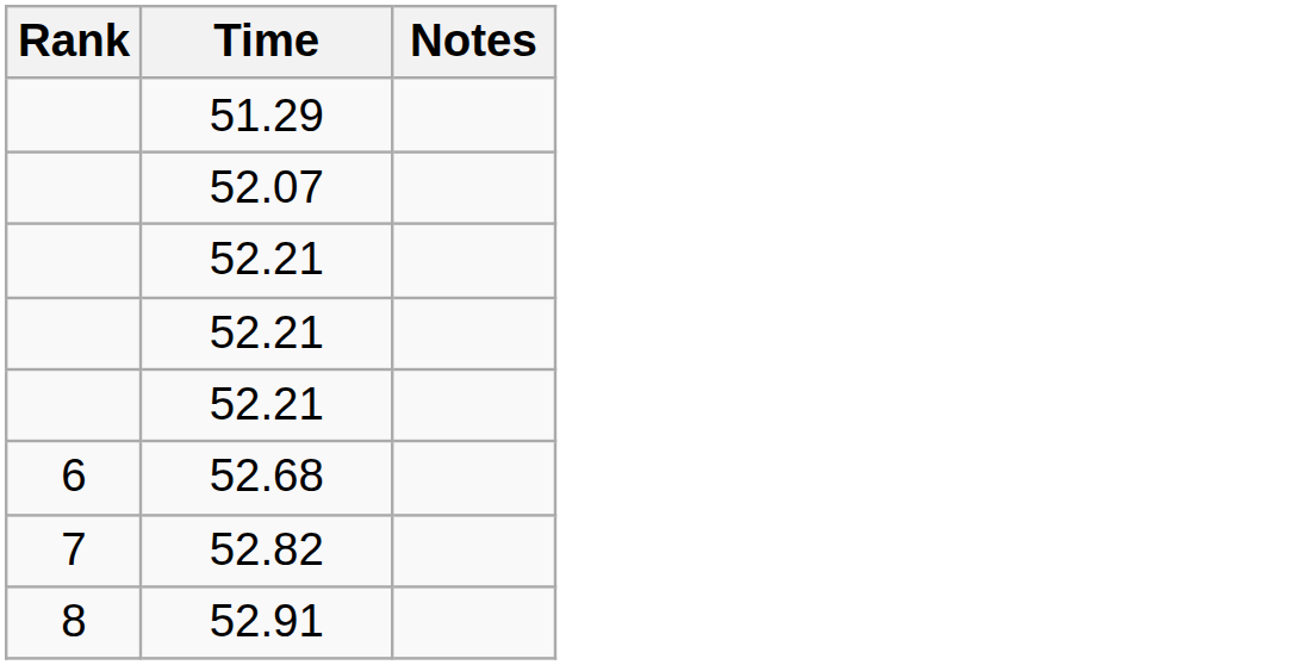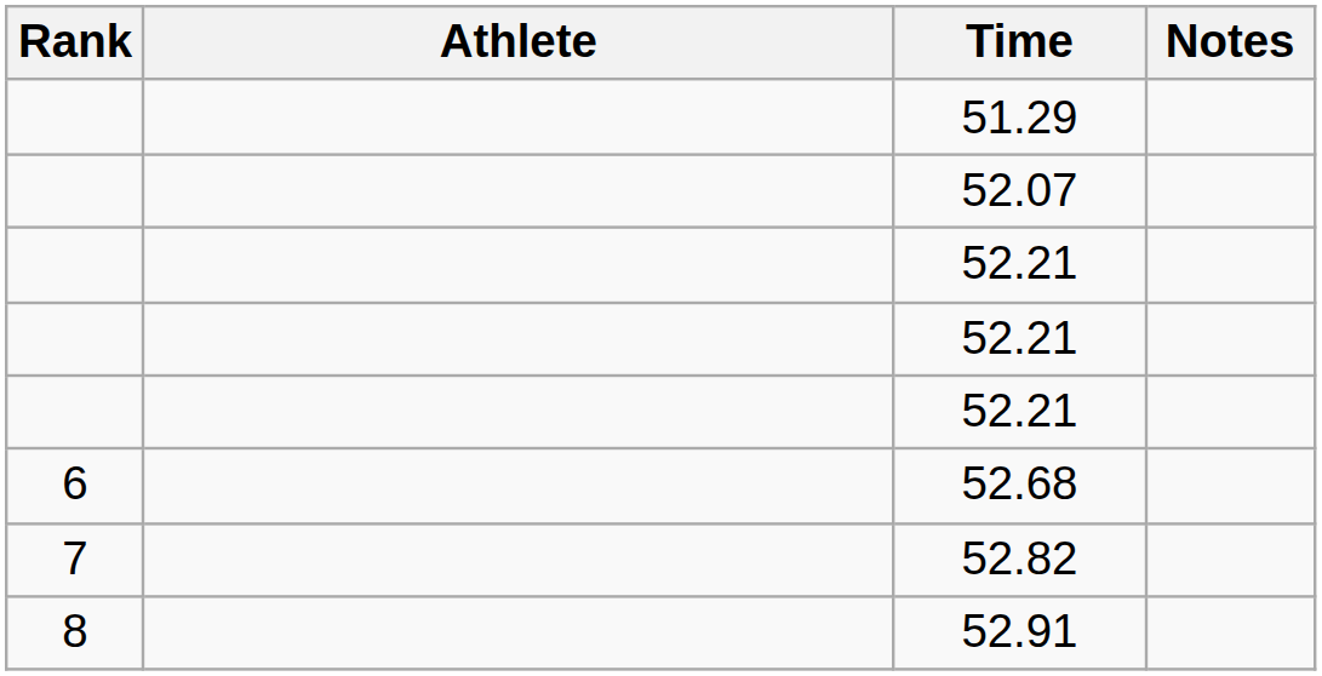+ column: Athlete
